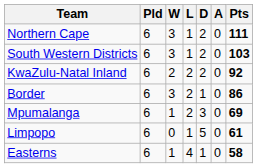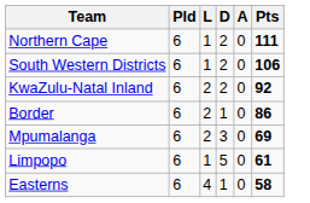- column: W | 3 | 3 | 2 | 3 | 1 | 0 | 1
South Western Districts | Pts: 103 -> 106
